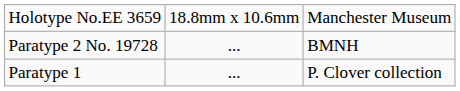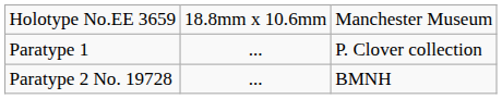rows swapped: Paratype 1 <-> Paratype 2 No. 19728
